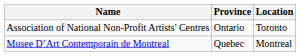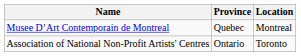rows swapped: Association of National Non-Profit Artists' Centres <-> Musee D’Art Contemporain de Montreal
